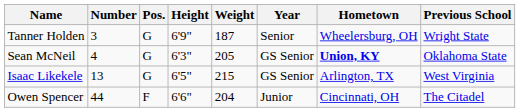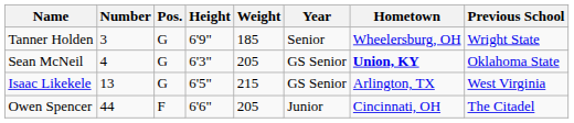Tanner Holden | Weight: 187 -> 185
Owen Spencer | Weight: 204 -> 205
